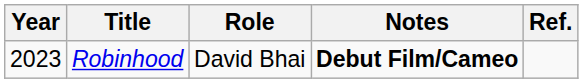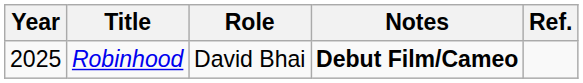Robinhood | Year: 2023 -> 2025
